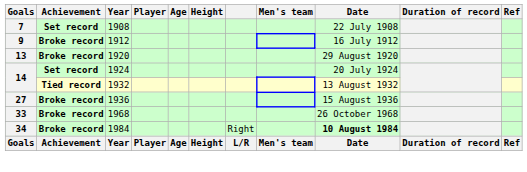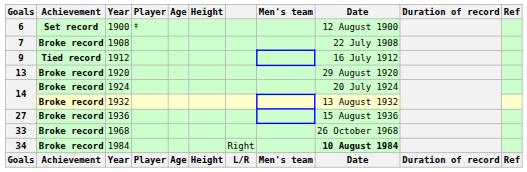+ row: 6 | Set record | 1900 | ‡ | 12 August 1900
1908 | Achievement: Set record -> Broke record
1912 | Achievement: Broke record -> Tied record
1924 | Achievement: Set record -> Broke record
1932 | Achievement: Tied record -> Broke record
